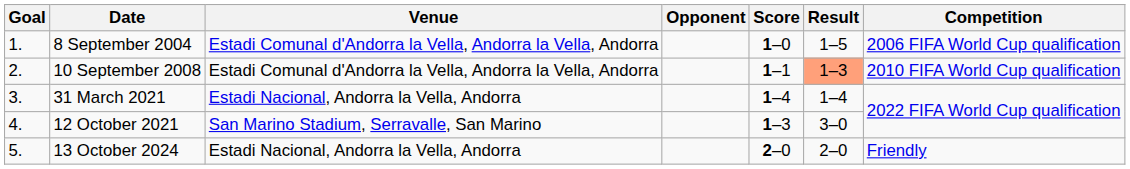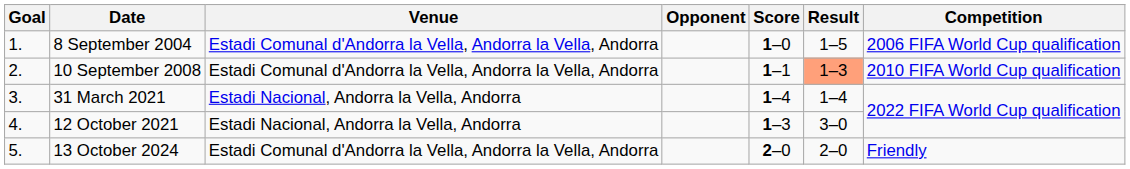12 October 2021 | Venue: San Marino Stadium, Serravalle, San Marino -> Estadi Nacional, Andorra la Vella, Andorra
13 October 2024 | Venue: Estadi Nacional, Andorra la Vella, Andorra -> Estadi Comunal d'Andorra la Vella, Andorra la Vella, Andorra
